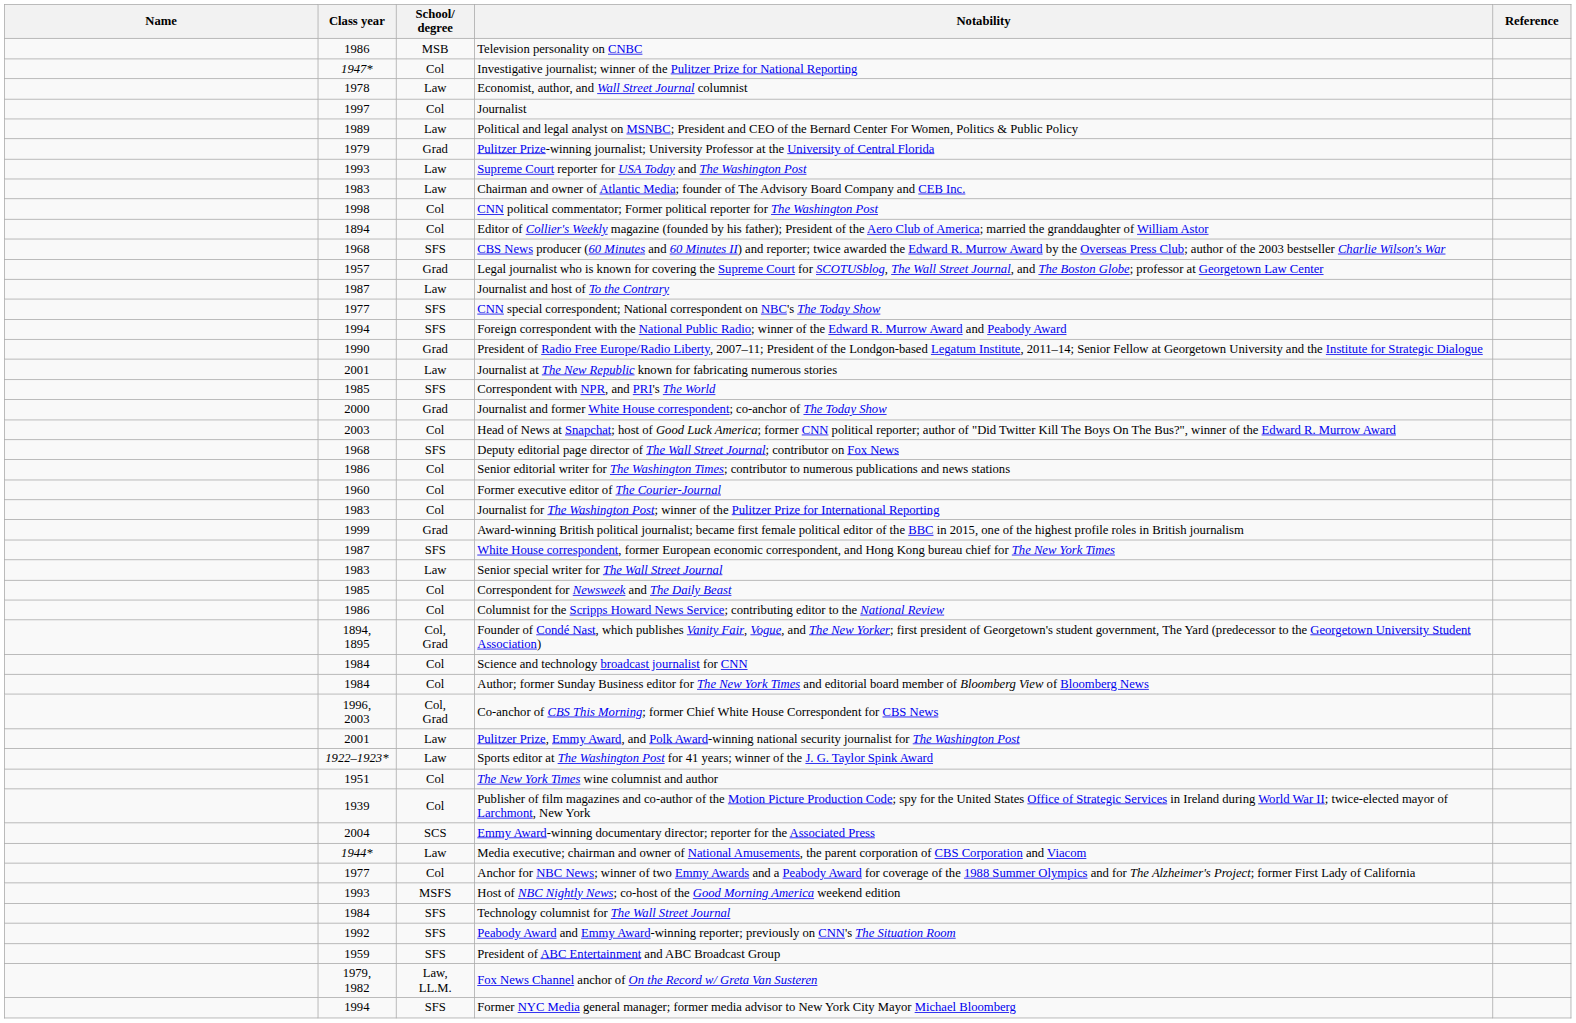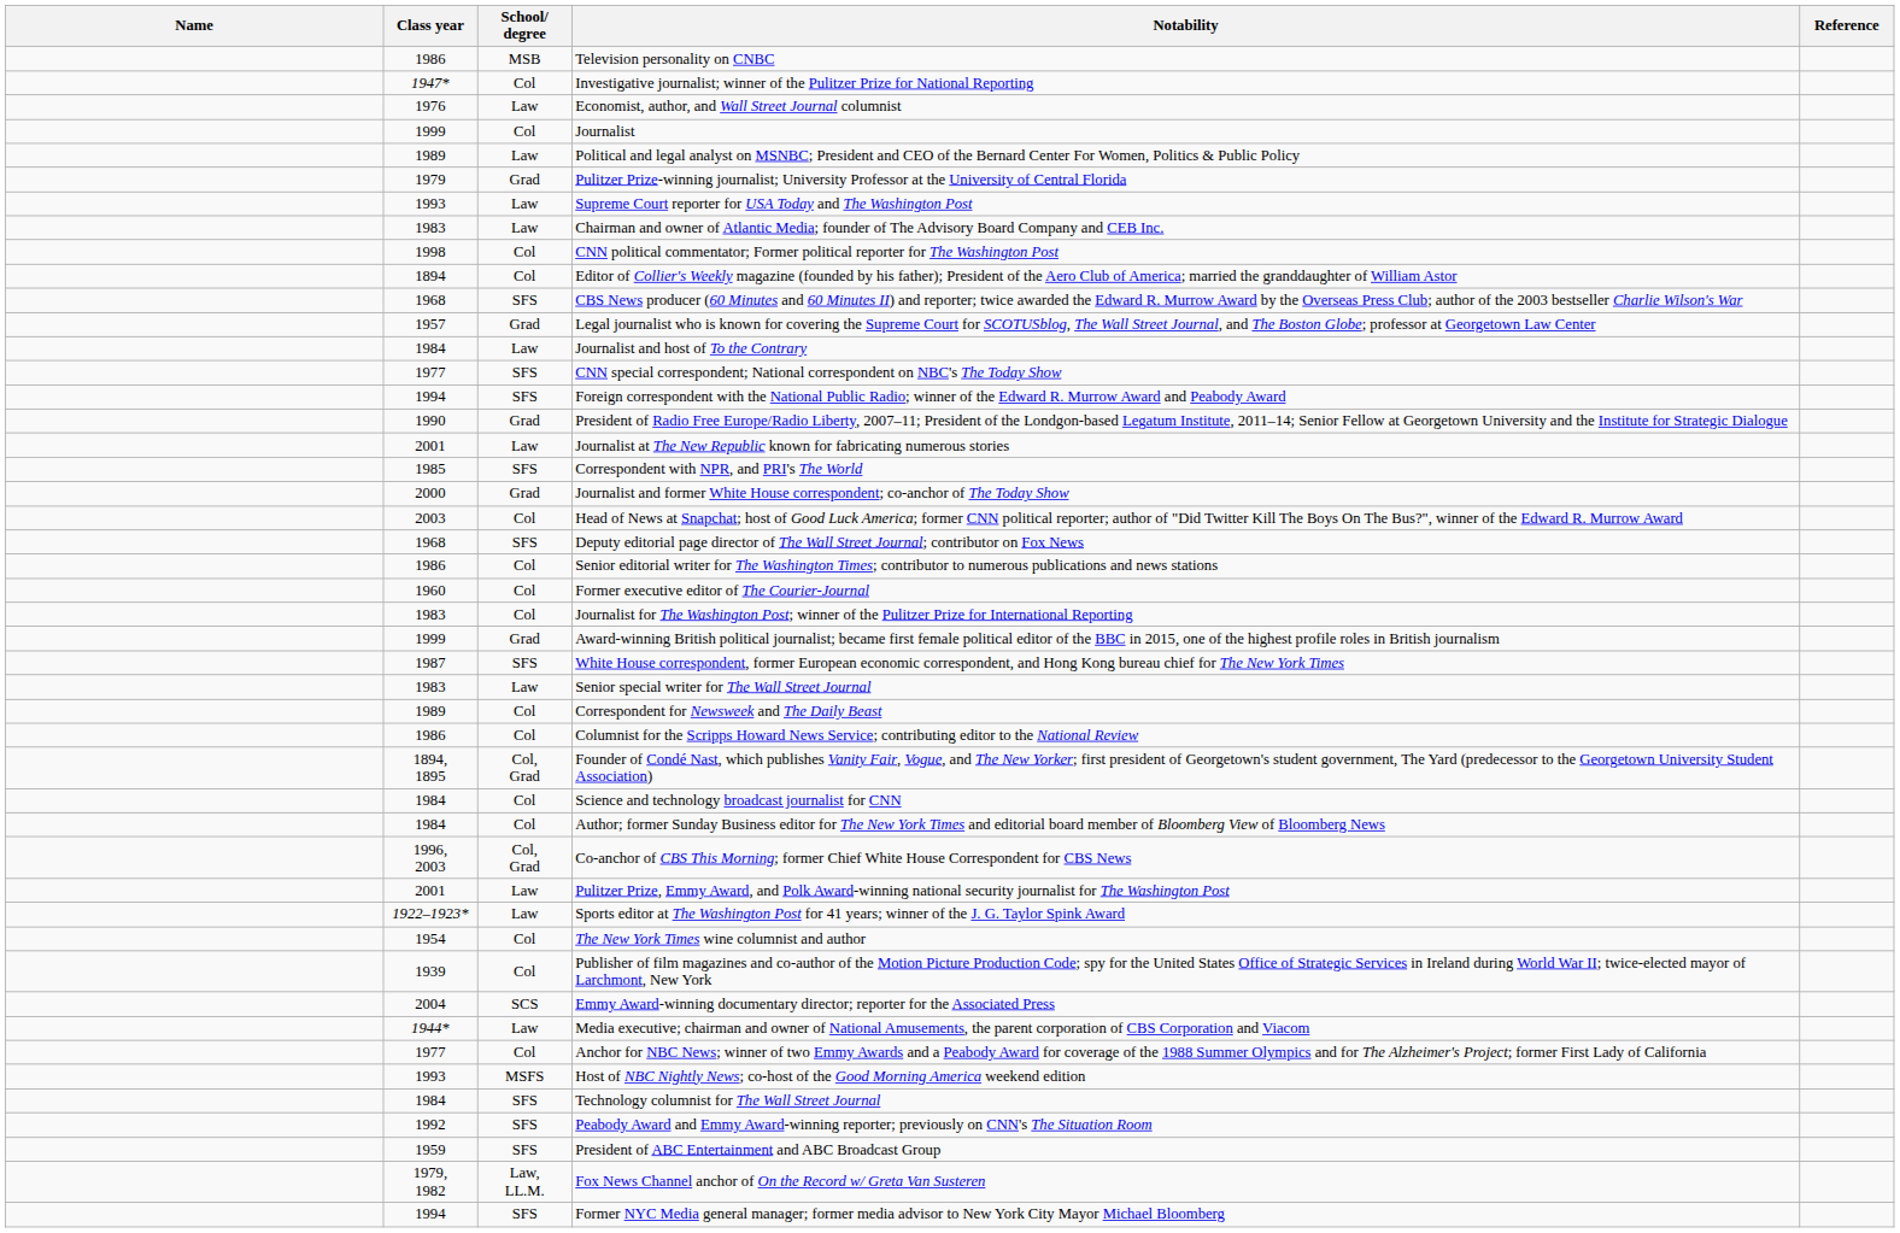Economist, author, and Wall Street Journal columnist | Class year: 1978 -> 1976
Journalist | Class year: 1997 -> 1999
Journalist and host of To the Contrary | Class year: 1987 -> 1984
Correspondent for Newsweek and The Daily Beast | Class year: 1985 -> 1989
The New York Times wine columnist and author | Class year: 1951 -> 1954
